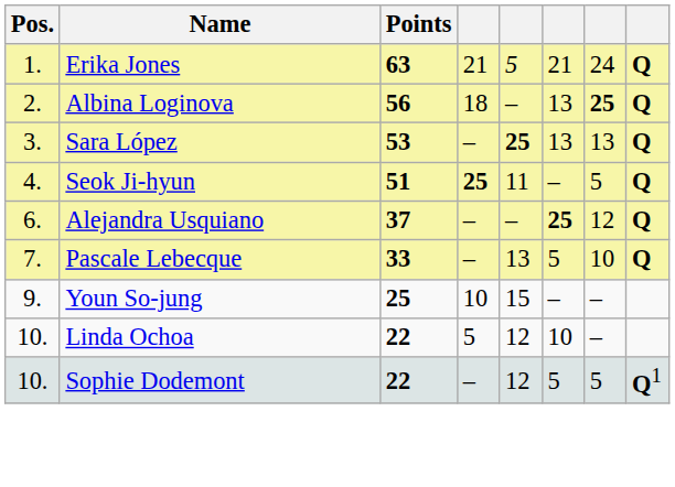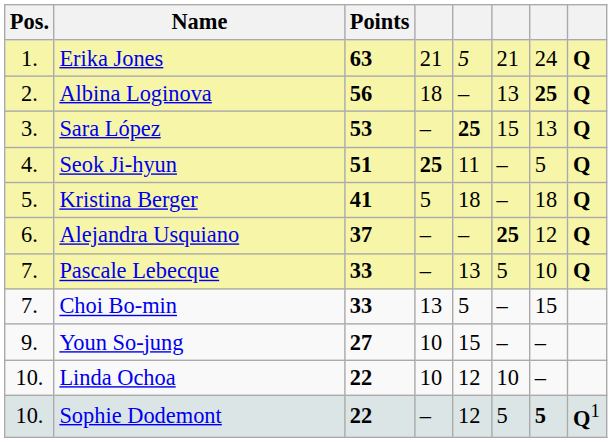Sara López | column 6: 13 -> 15
+ row: 5. | Kristina Berger | 41 | 5 | 18 | – | 18 | Q
+ row: 7. | Choi Bo-min | 33 | 13 | 5 | – | 15
Youn So-jung | Points: 25 -> 27
Linda Ochoa | column 4: 5 -> 10
Sophie Dodemont | column 7: normal -> bold
